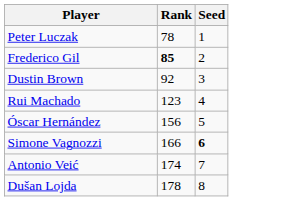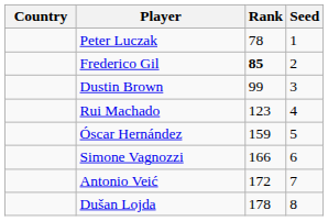+ column: Country
Dustin Brown | Rank: 92 -> 99
Óscar Hernández | Rank: 156 -> 159
Simone Vagnozzi | Seed: bold -> normal
Antonio Veić | Rank: 174 -> 172
